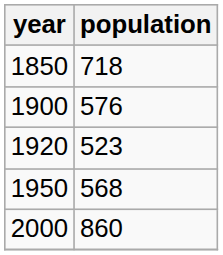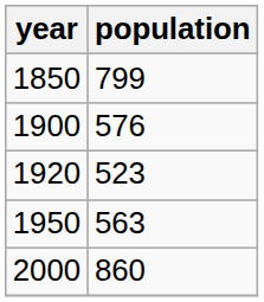1850 | population: 718 -> 799
1950 | population: 568 -> 563
